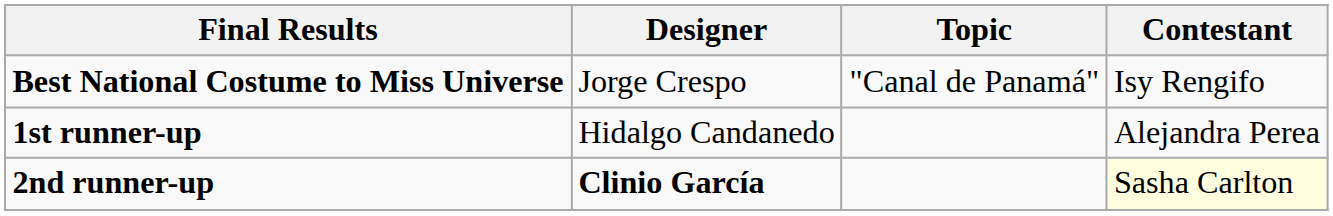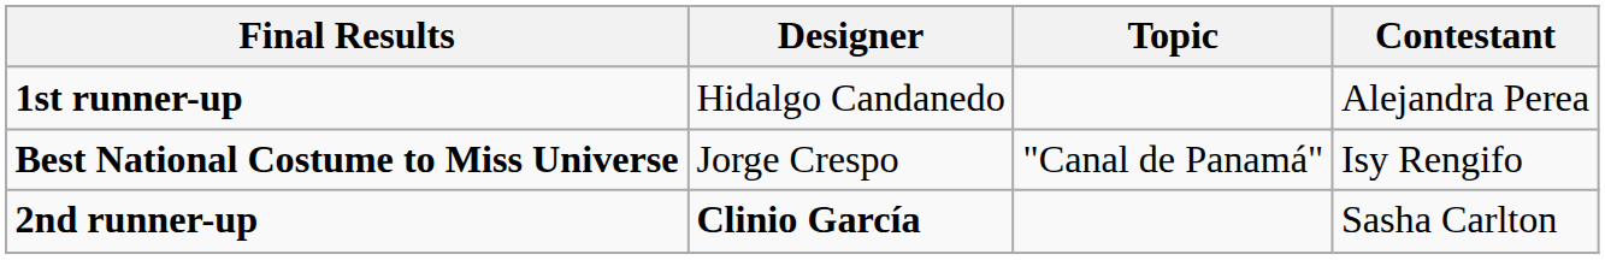rows swapped: Best National Costume to Miss Universe <-> 1st runner-up
2nd runner-up | Contestant: lightyellow background -> no background
